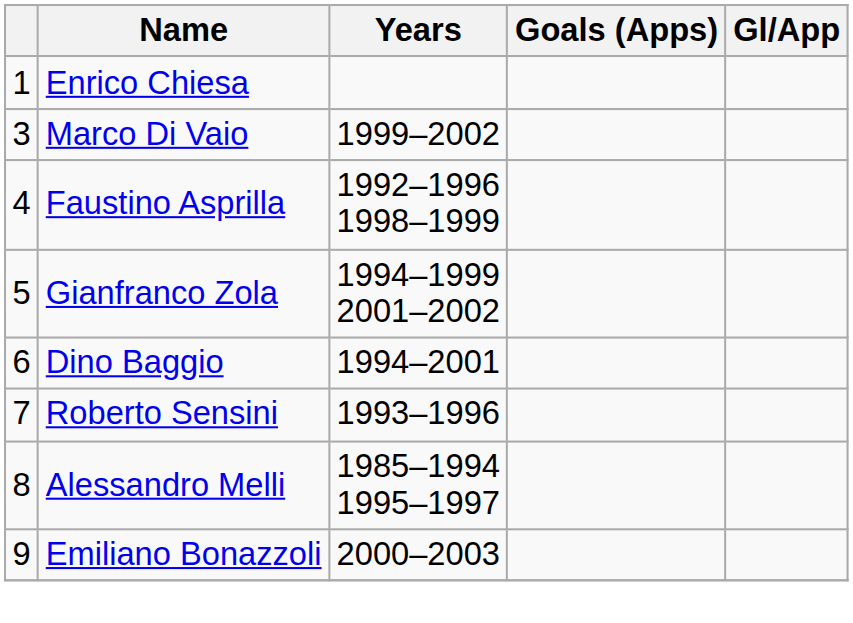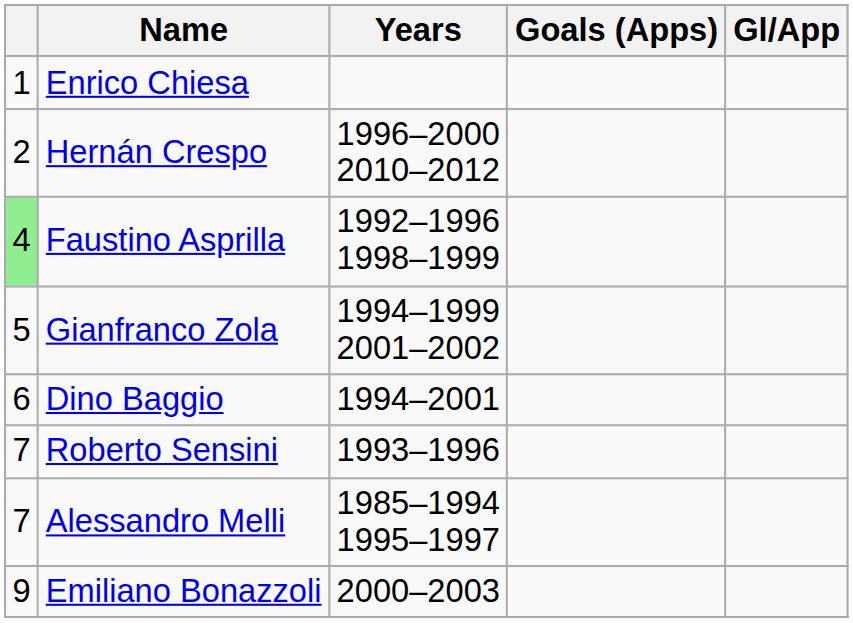+ row: 2 | Hernán Crespo | 1996–2000 2010–2012
- row: 3 | Marco Di Vaio | 1999–2002
Faustino Asprilla | column 1: no background -> lightgreen background
Alessandro Melli | column 1: 8 -> 7
